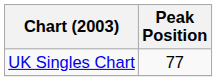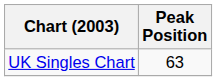UK Singles Chart | Peak Position: 77 -> 63
